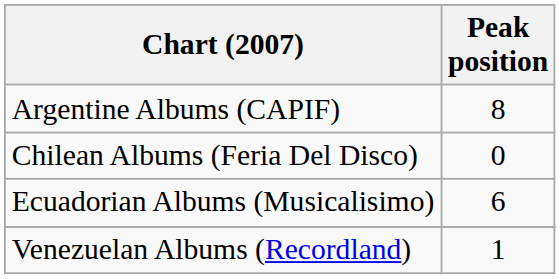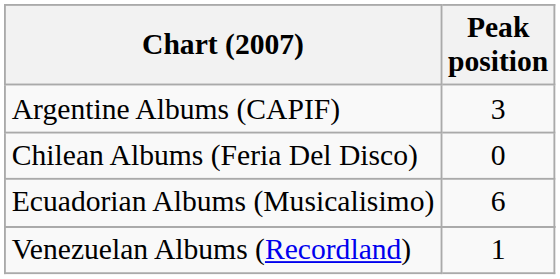Argentine Albums (CAPIF) | Peak position: 8 -> 3
